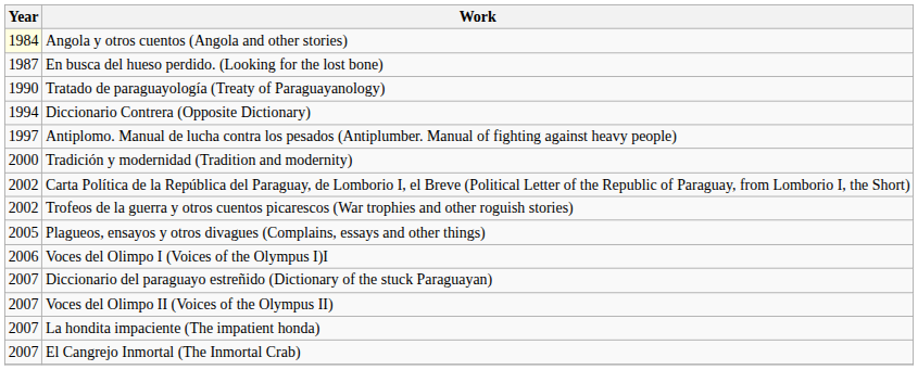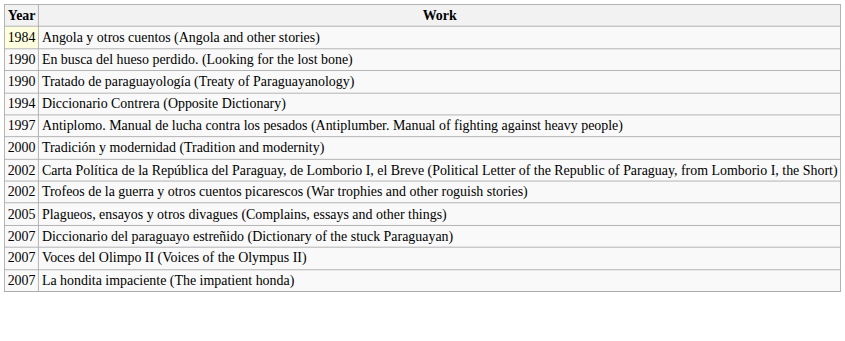En busca del hueso perdido. (Looking for the lost bone) | Year: 1987 -> 1990
- row: 2006 | Voces del Olimpo I (Voices of the Olympus I)I
- row: 2007 | El Cangrejo Inmortal (The Inmortal Crab)
